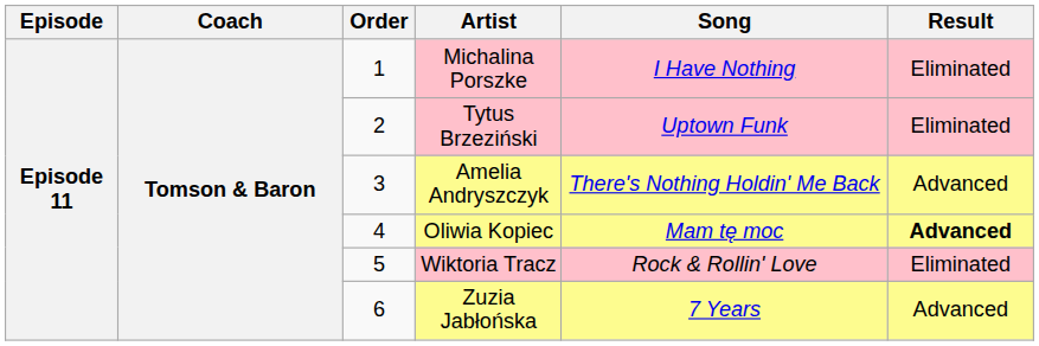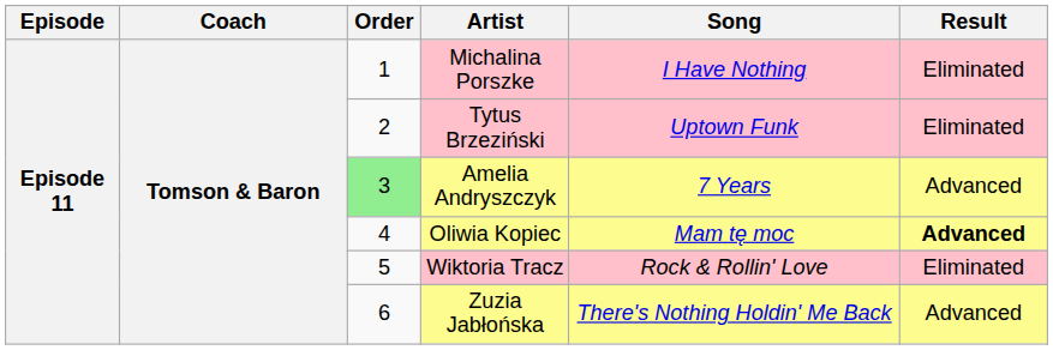Amelia Andryszczyk | Order: no background -> lightgreen background
Amelia Andryszczyk | Song: There's Nothing Holdin' Me Back -> 7 Years
Zuzia Jabłońska | Song: 7 Years -> There's Nothing Holdin' Me Back
